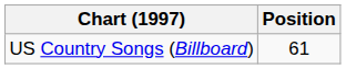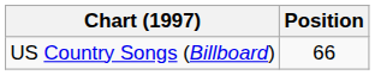US Country Songs (Billboard) | Position: 61 -> 66
